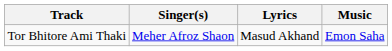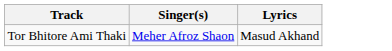- column: Music | Emon Saha
